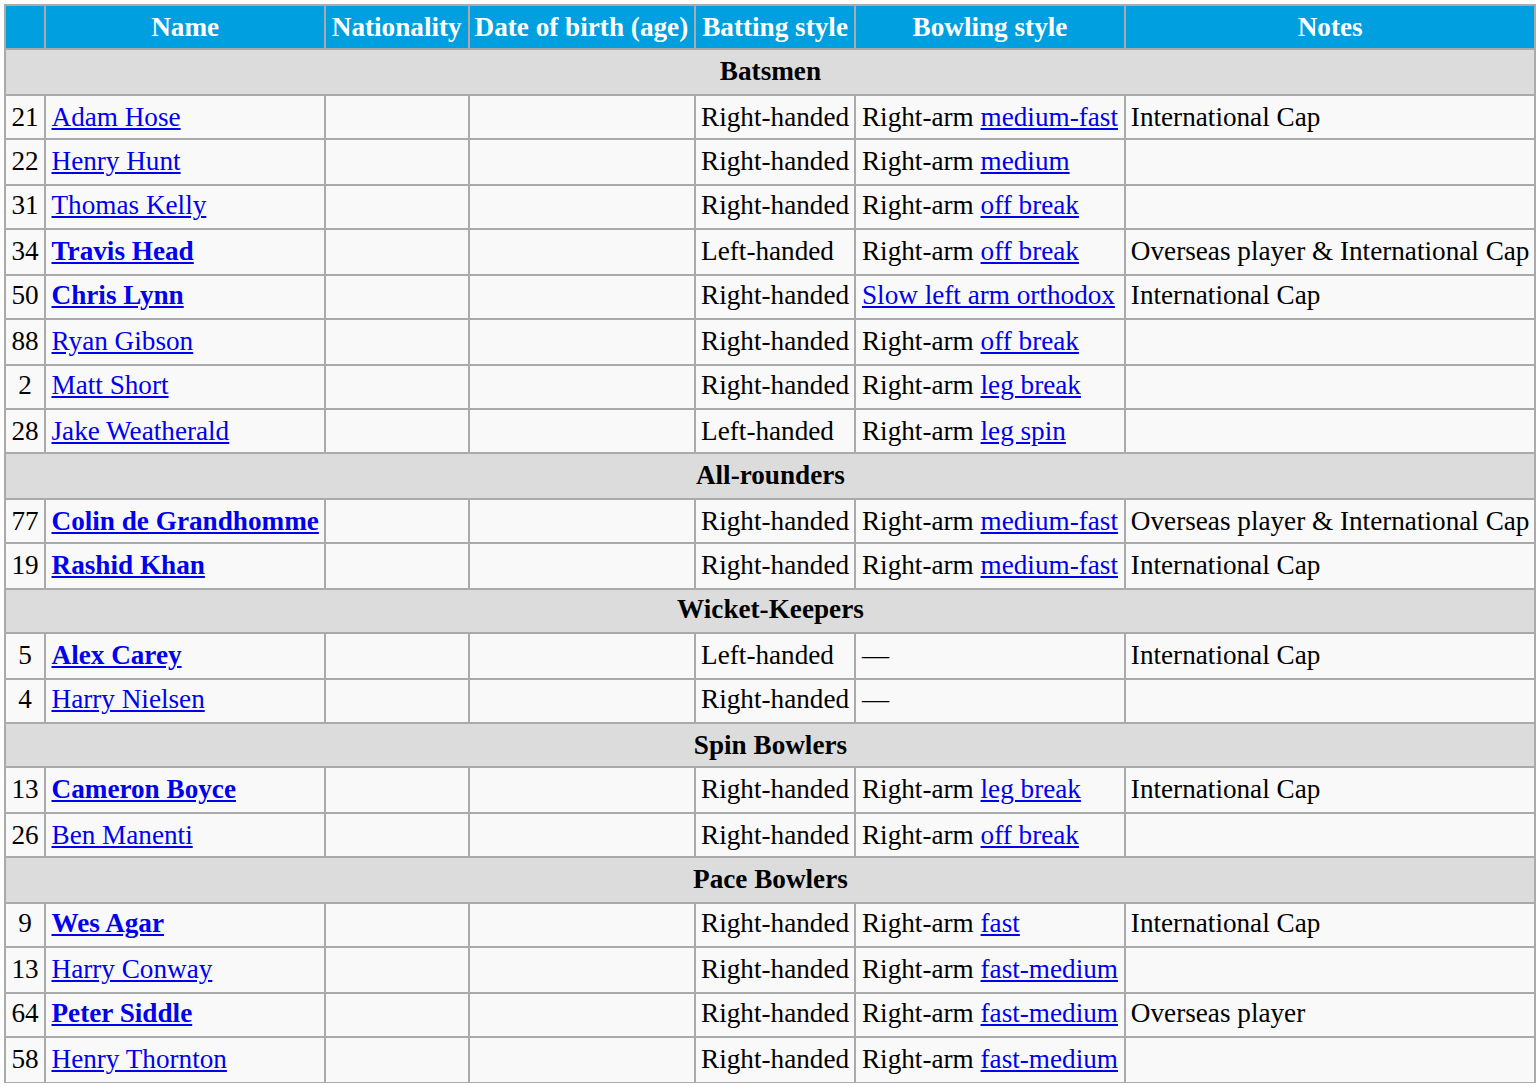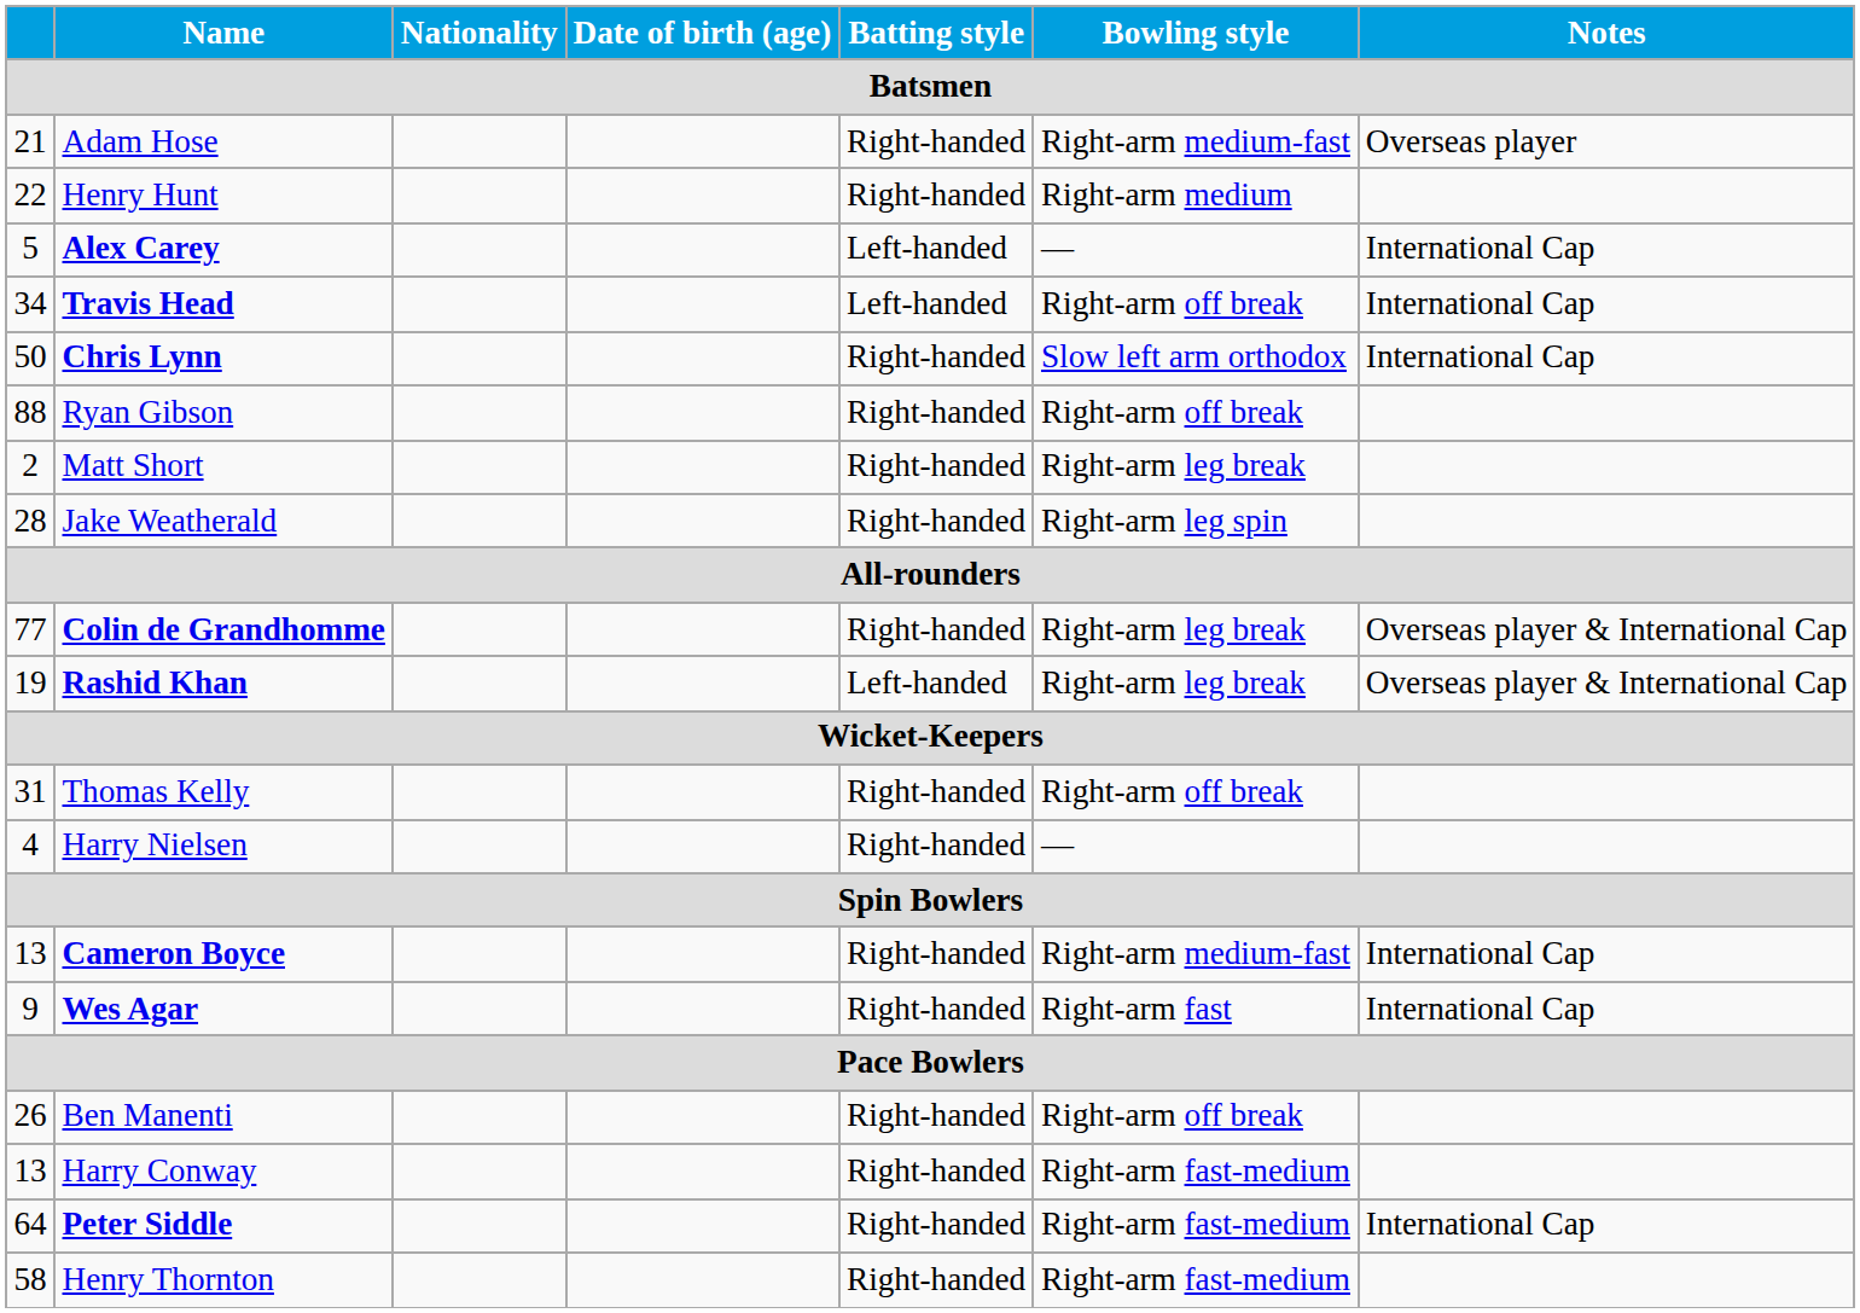Adam Hose | Notes: International Cap -> Overseas player
rows swapped: Thomas Kelly <-> Alex Carey
Travis Head | Notes: Overseas player & International Cap -> International Cap
Jake Weatherald | Batting style: Left-handed -> Right-handed
Colin de Grandhomme | Bowling style: Right-arm medium-fast -> Right-arm leg break
Rashid Khan | Batting style: Right-handed -> Left-handed
Rashid Khan | Bowling style: Right-arm medium-fast -> Right-arm leg break
Rashid Khan | Notes: International Cap -> Overseas player & International Cap
Cameron Boyce | Bowling style: Right-arm leg break -> Right-arm medium-fast
rows swapped: Ben Manenti <-> Wes Agar
Peter Siddle | Notes: Overseas player -> International Cap
